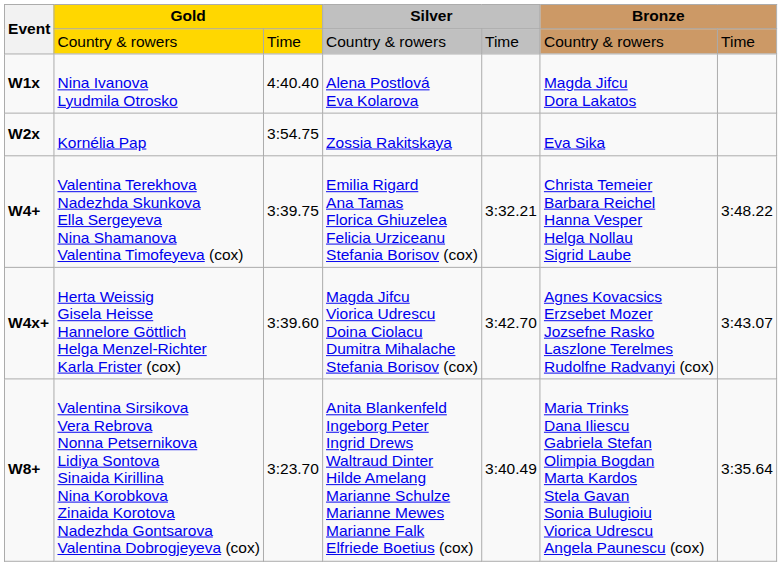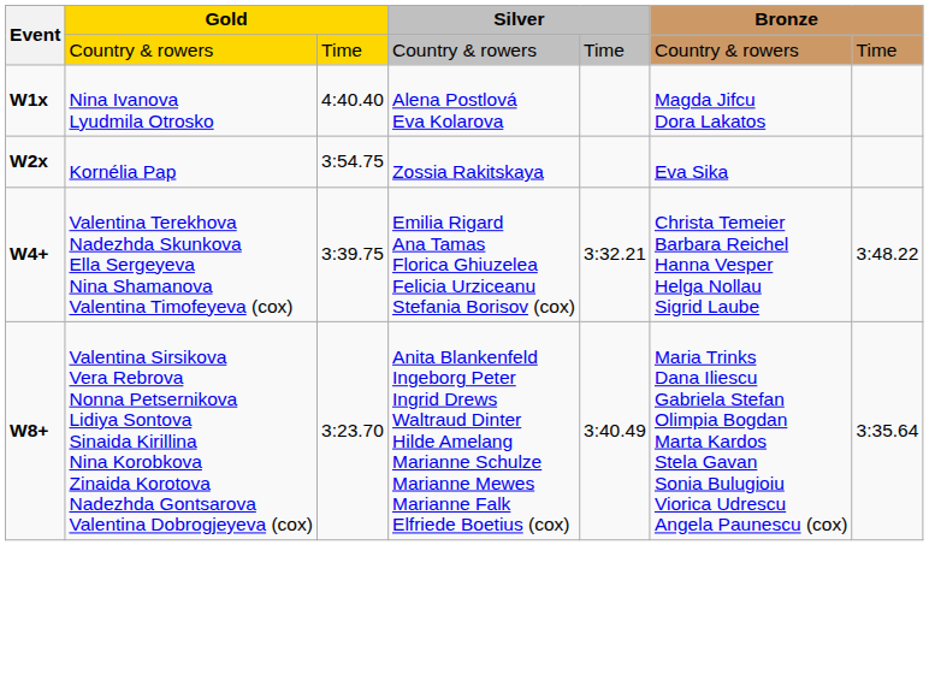- row: W4x+ | Herta Weissig Gisela Heisse Hannelore Göttlich Helga Menzel-Richter Karla Frister (cox) | 3:39.60 | Magda Jifcu Viorica Udrescu Doina Ciolacu Dumitra Mihalache Stefania Borisov (cox) | 3:42.70 | Agnes Kovacsics Erzsebet Mozer Jozsefne Rasko Laszlone Terelmes Rudolfne Radvanyi (cox) | 3:43.07
